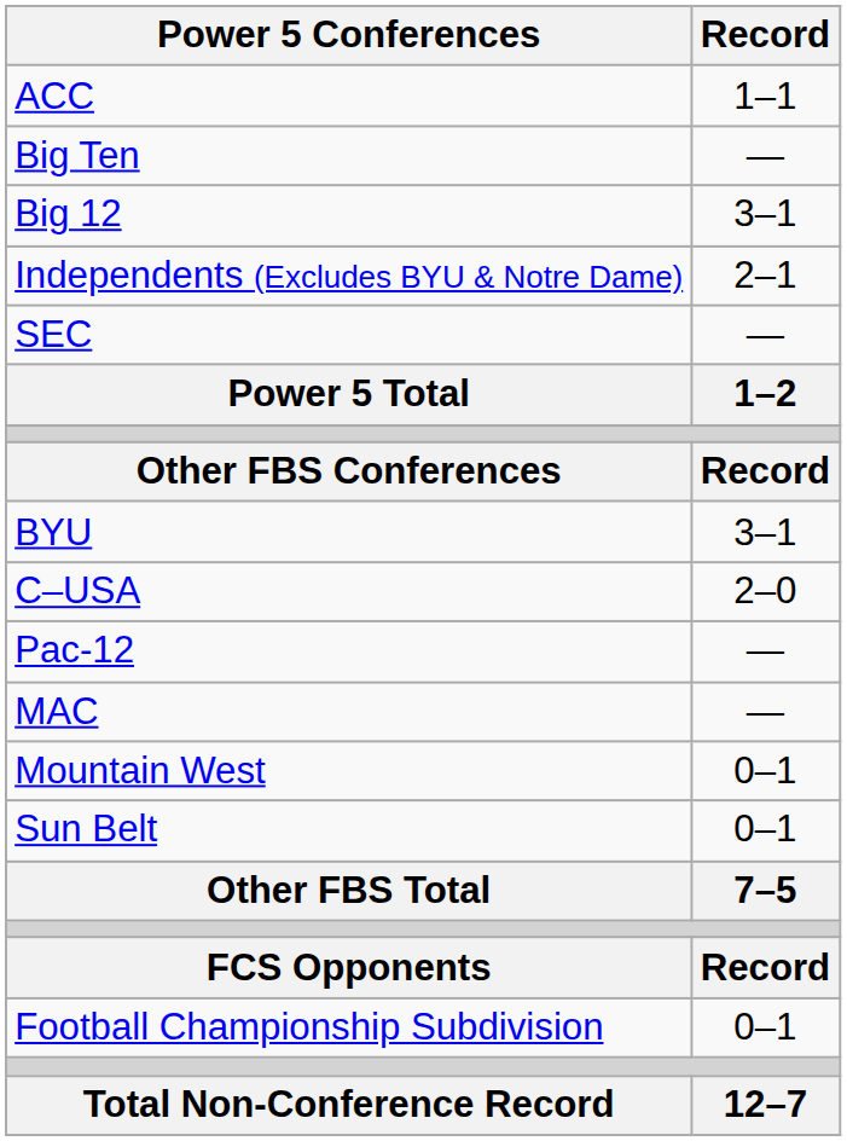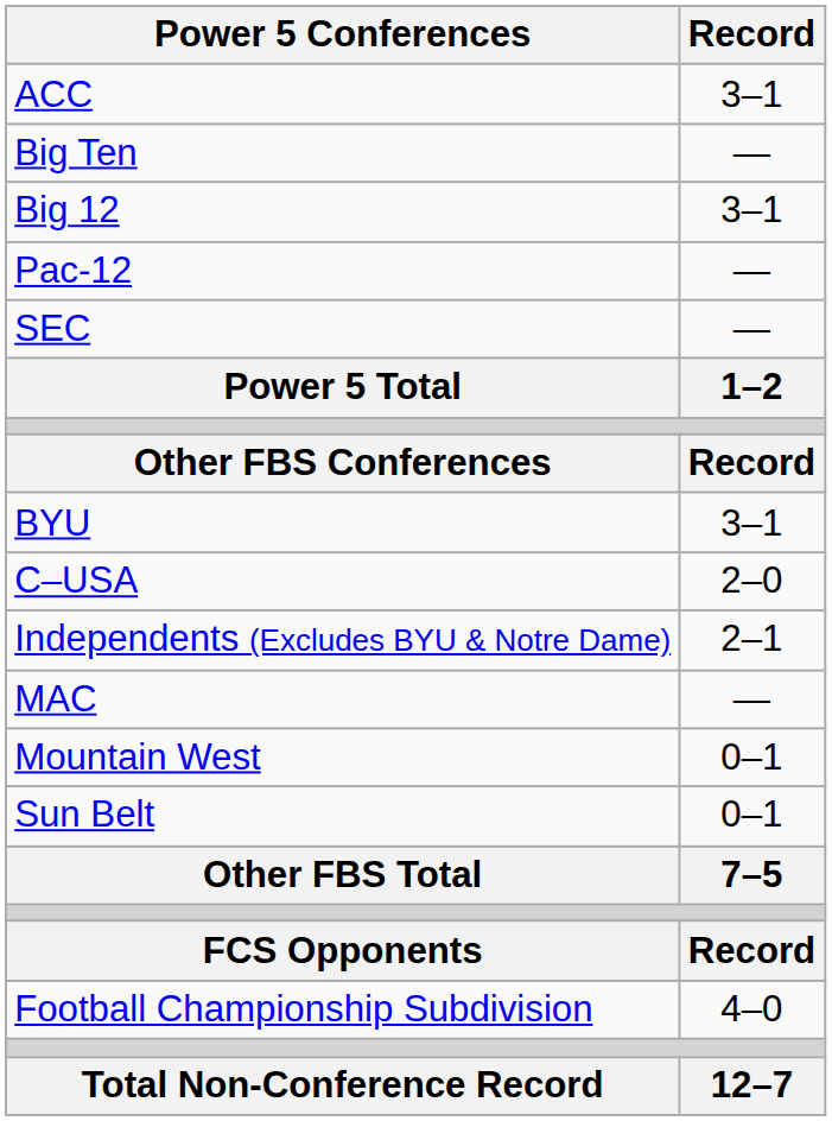ACC | Record: 1–1 -> 3–1
rows swapped: Pac-12 <-> Independents (Excludes BYU & Notre Dame)
Football Championship Subdivision | Record: 0–1 -> 4–0
